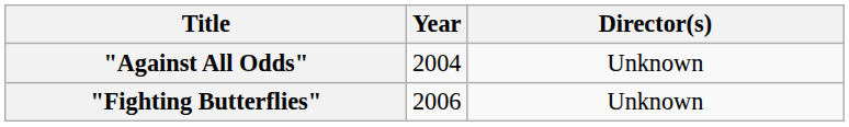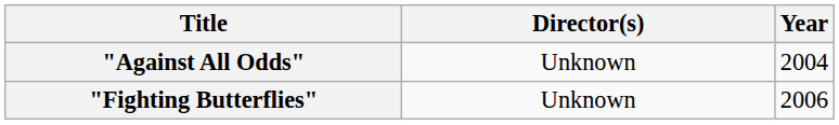columns swapped: Year <-> Director(s)
